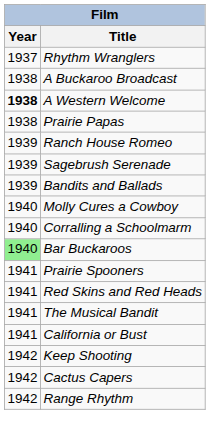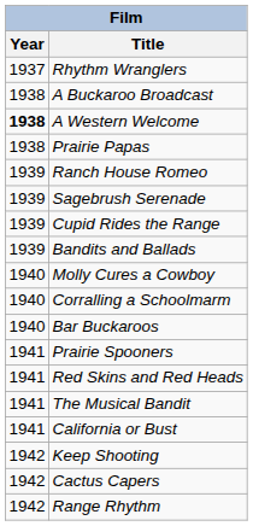+ row: 1939 | Cupid Rides the Range
Bar Buckaroos | Year: lightgreen background -> no background
